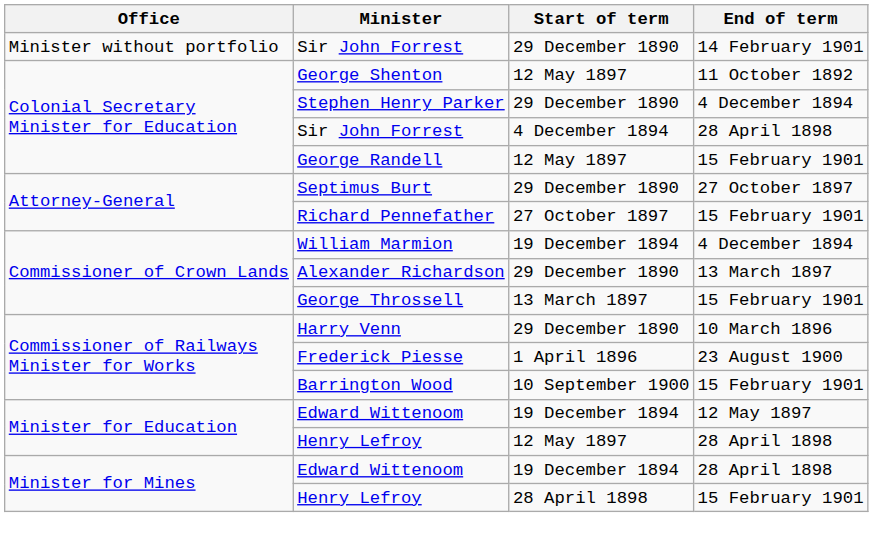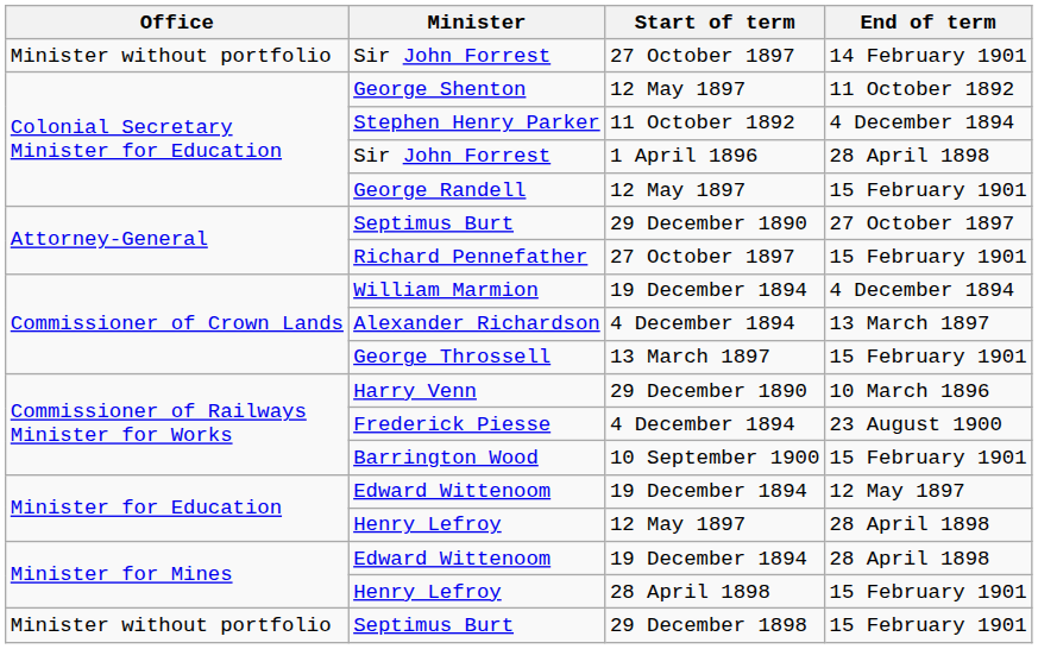Sir John Forrest / 14 February 1901 | Start of term: 29 December 1890 -> 27 October 1897
Stephen Henry Parker | Start of term: 29 December 1890 -> 11 October 1892
Sir John Forrest / 28 April 1898 | Start of term: 4 December 1894 -> 1 April 1896
Alexander Richardson | Start of term: 29 December 1890 -> 4 December 1894
Frederick Piesse | Start of term: 1 April 1896 -> 4 December 1894
+ row: Minister without portfolio | Septimus Burt | 29 December 1898 | 15 February 1901
